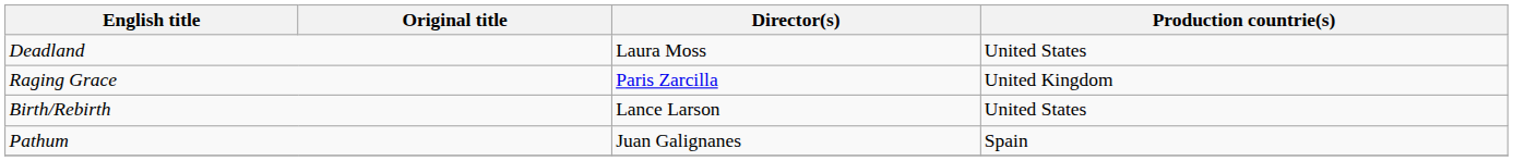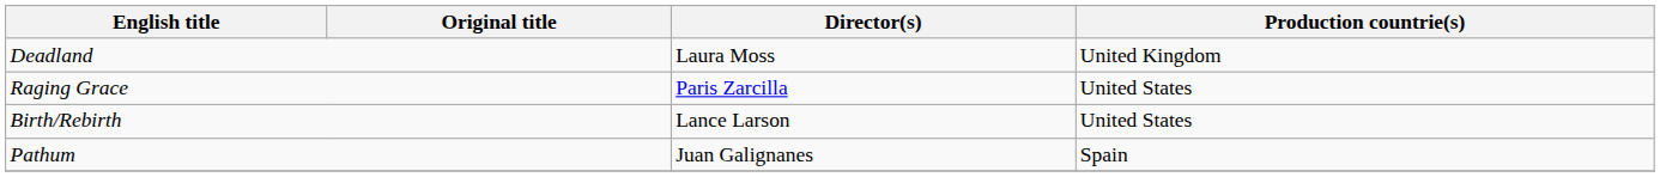Deadland | Production countrie(s): United States -> United Kingdom
Raging Grace | Production countrie(s): United Kingdom -> United States
